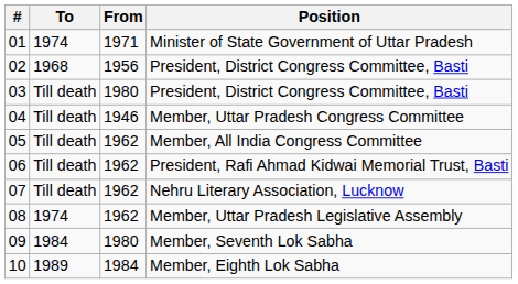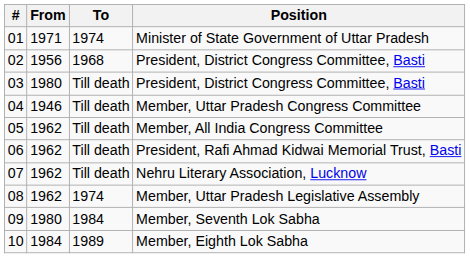columns swapped: From <-> To
